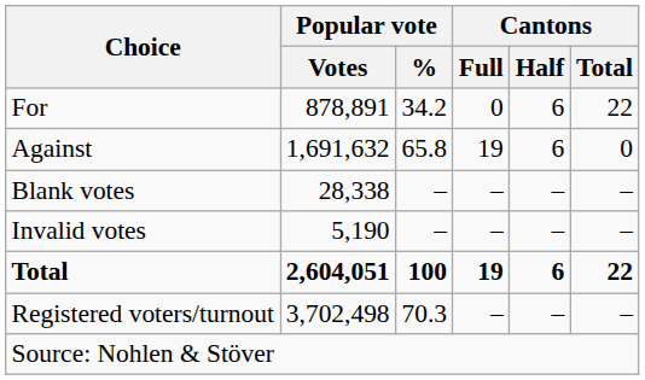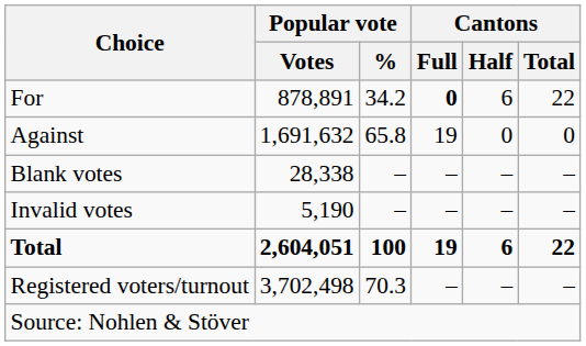For | Cantons / Full: normal -> bold
Against | Cantons / Half: 6 -> 0
